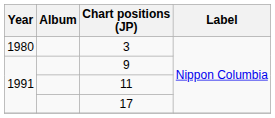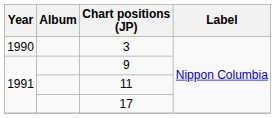3 | Year: 1980 -> 1990
